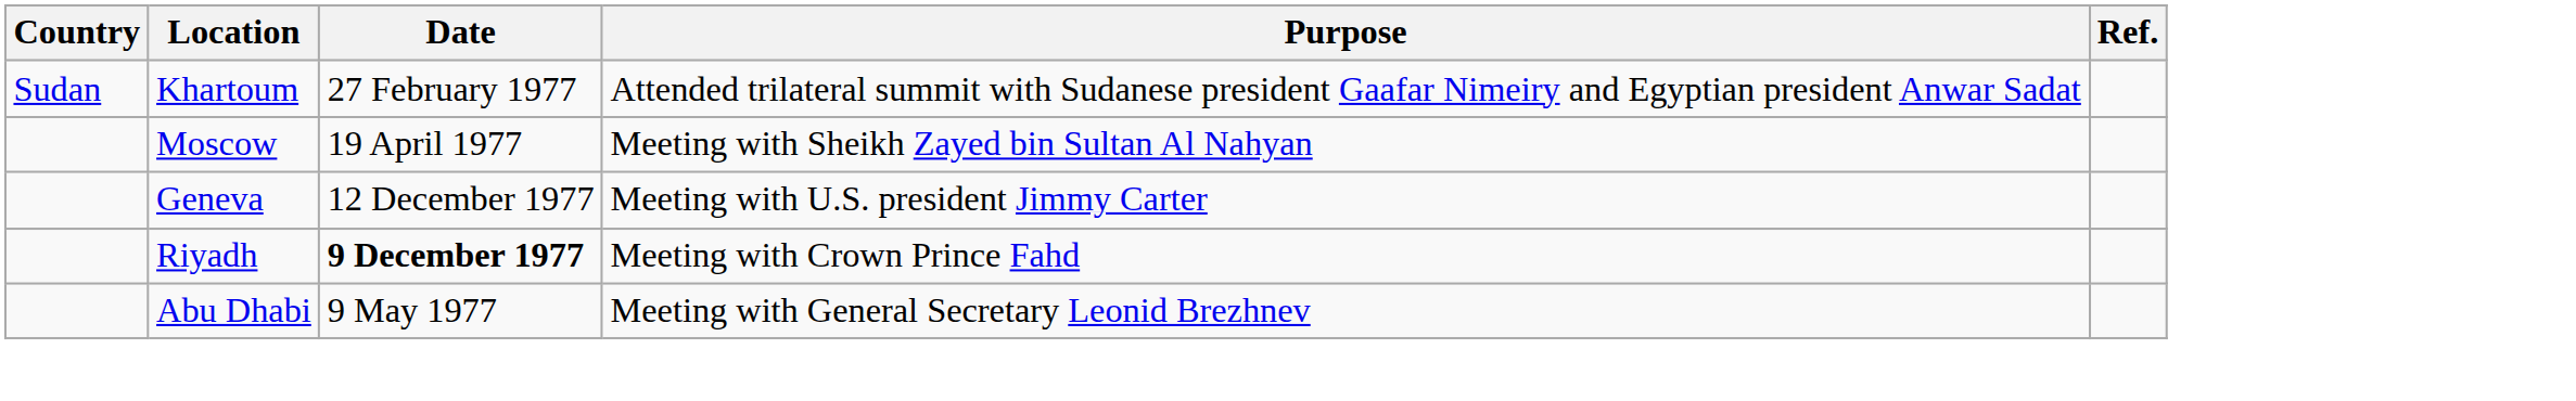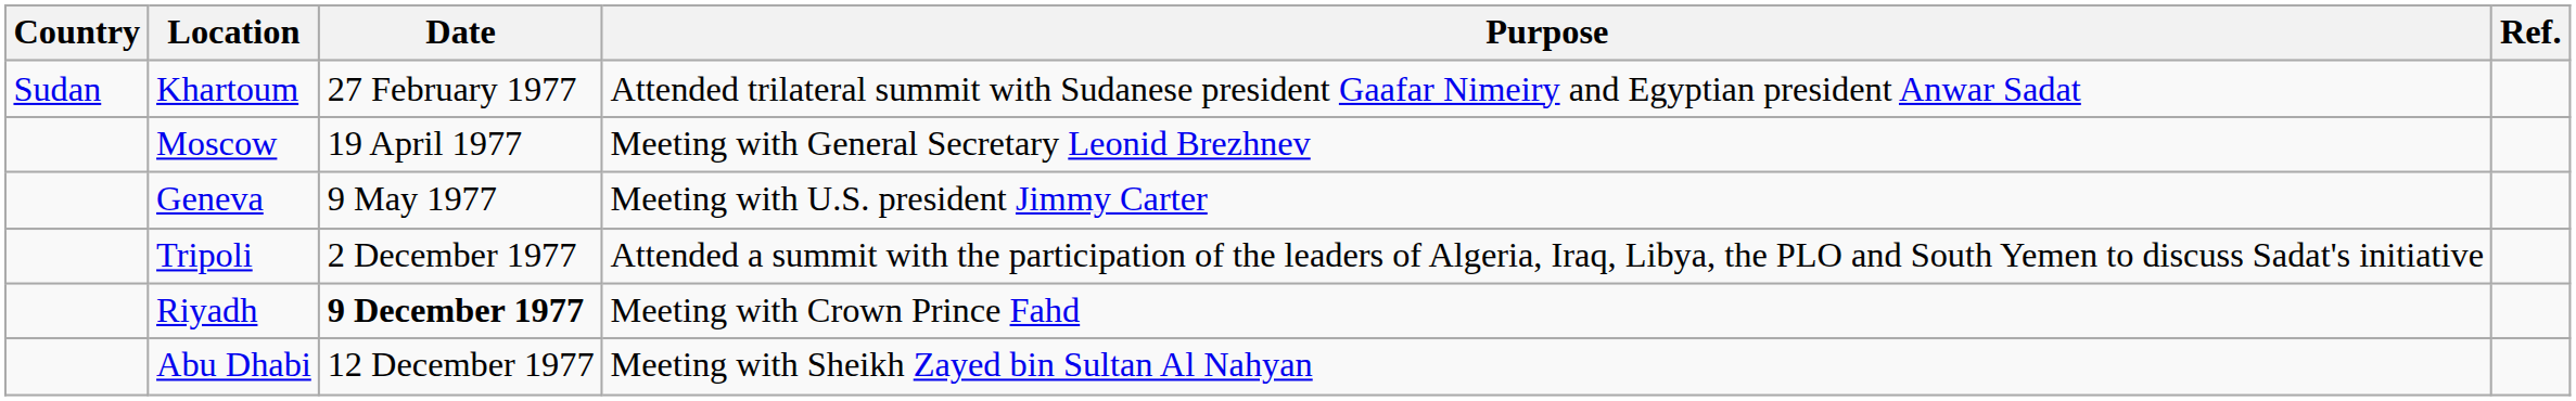Moscow | Purpose: Meeting with Sheikh Zayed bin Sultan Al Nahyan -> Meeting with General Secretary Leonid Brezhnev
Geneva | Date: 12 December 1977 -> 9 May 1977
+ row: Tripoli | 2 December 1977 | Attended a summit with the participation of the leaders of Algeria, Iraq, Libya, the PLO and South Yemen to discuss Sadat's initiative
Abu Dhabi | Date: 9 May 1977 -> 12 December 1977
Abu Dhabi | Purpose: Meeting with General Secretary Leonid Brezhnev -> Meeting with Sheikh Zayed bin Sultan Al Nahyan
